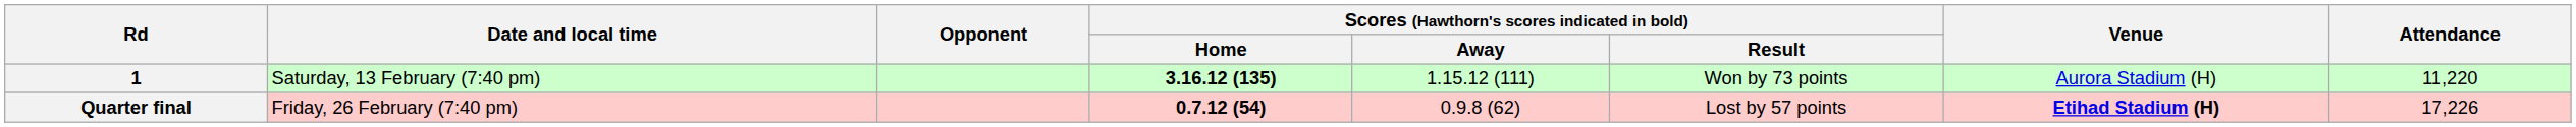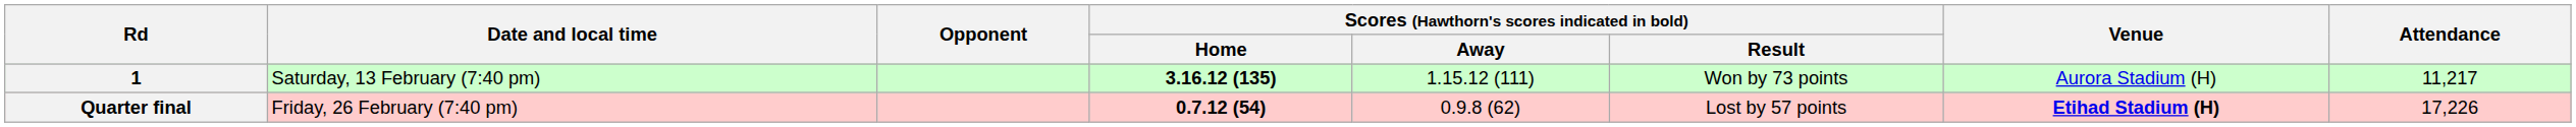1 | Attendance: 11,220 -> 11,217
